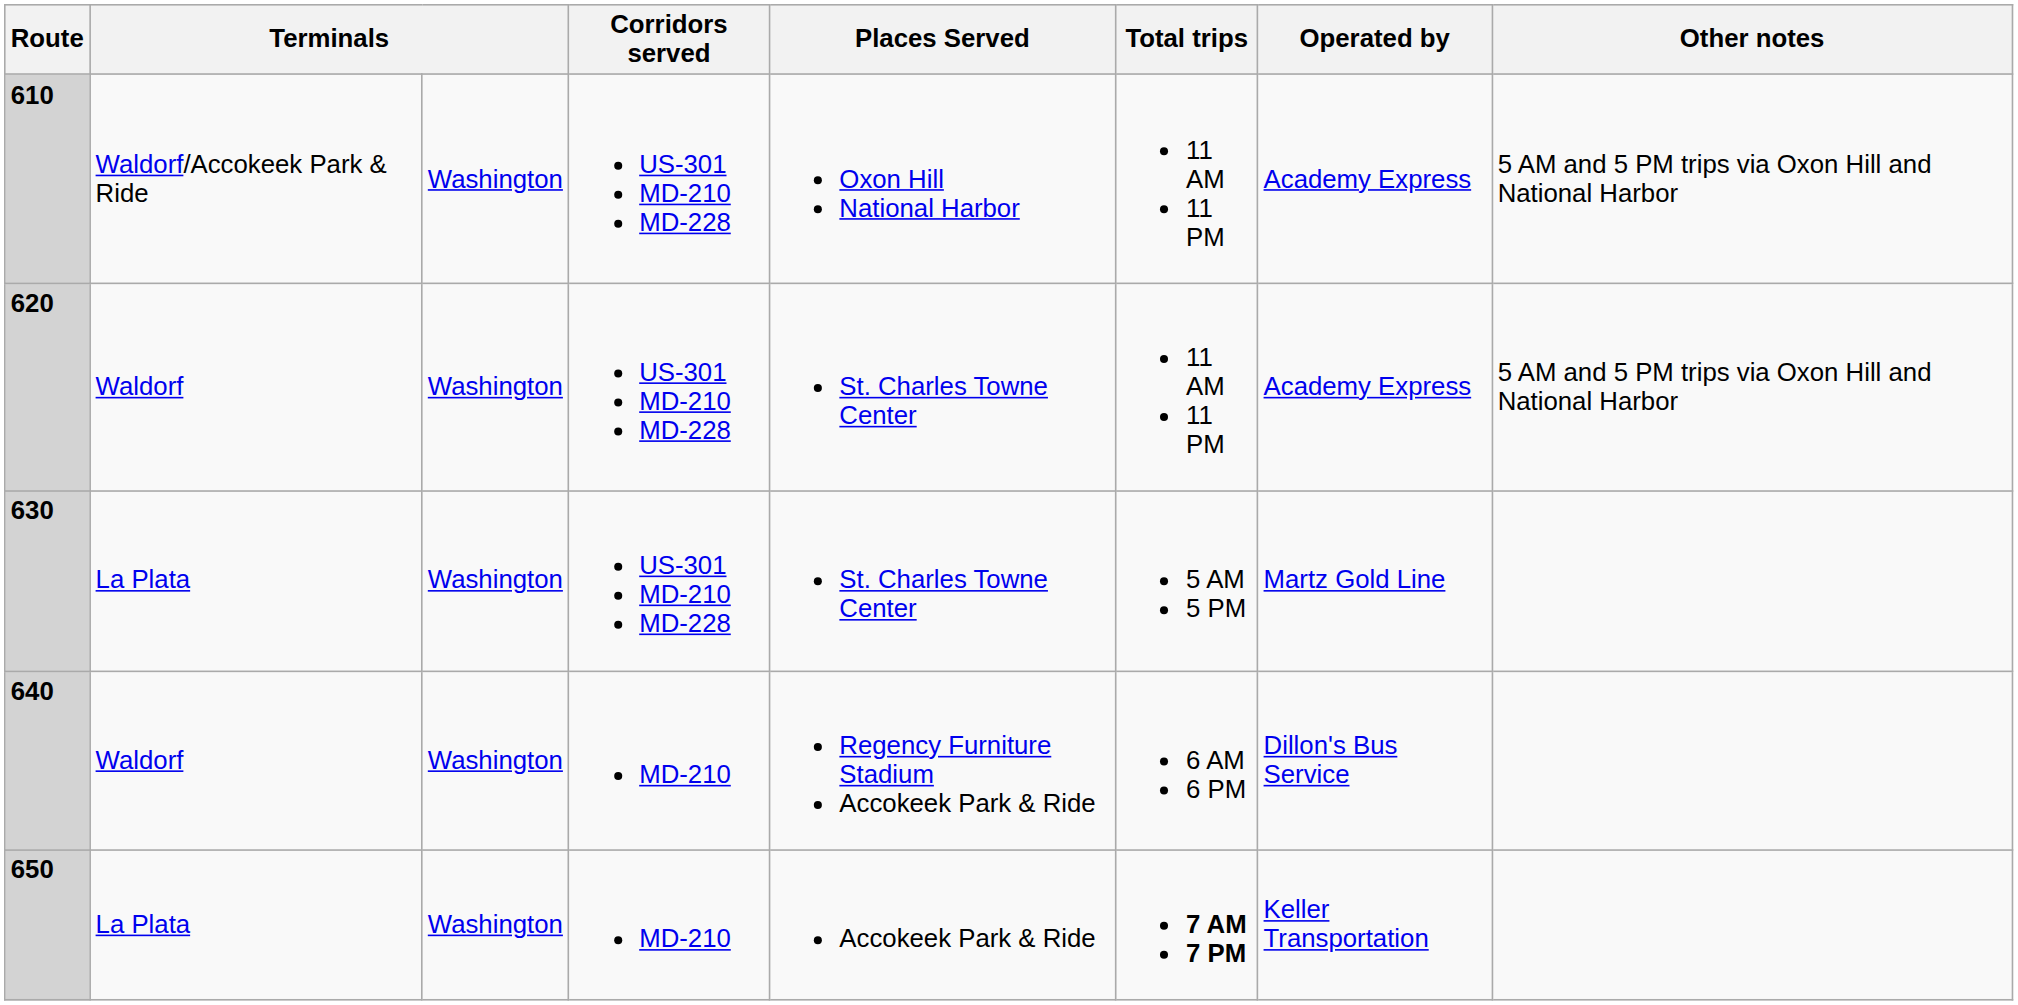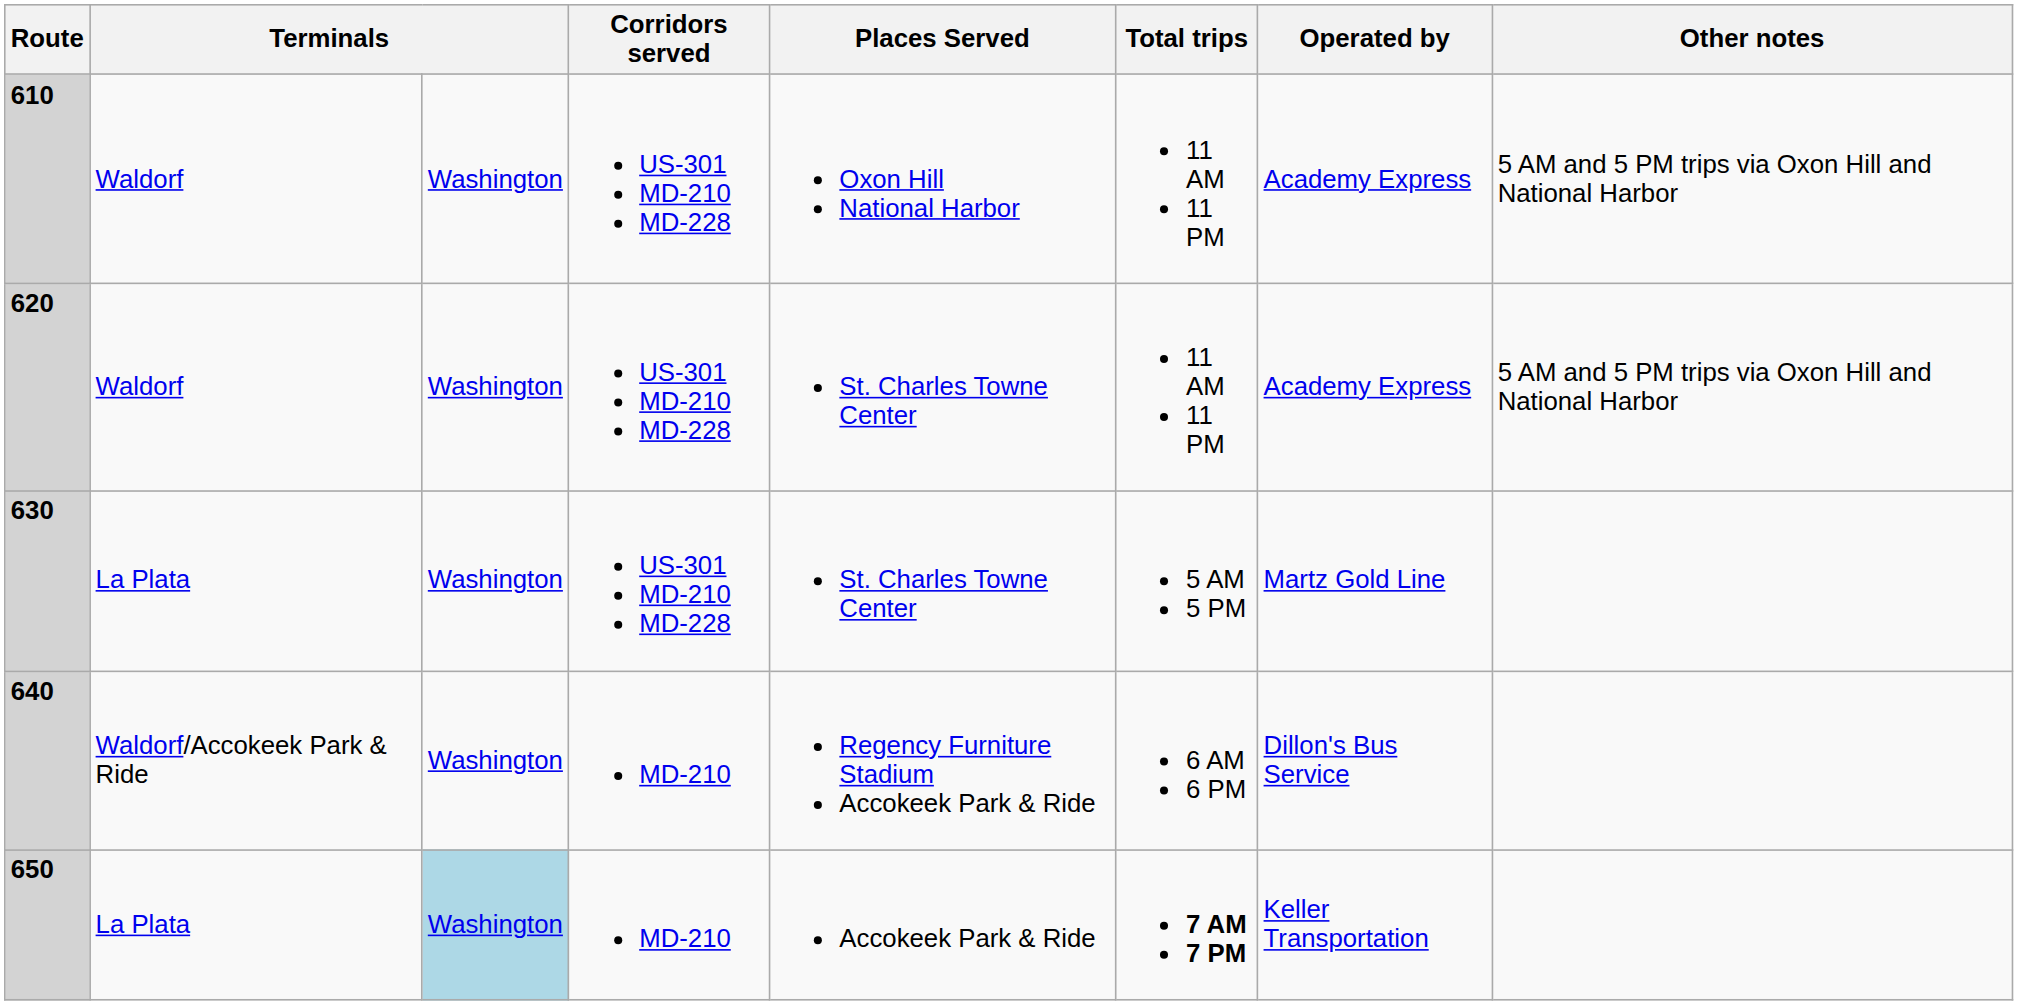610 | column 2: Waldorf/Accokeek Park & Ride -> Waldorf
640 | column 2: Waldorf -> Waldorf/Accokeek Park & Ride
650 | column 3: no background -> lightblue background
